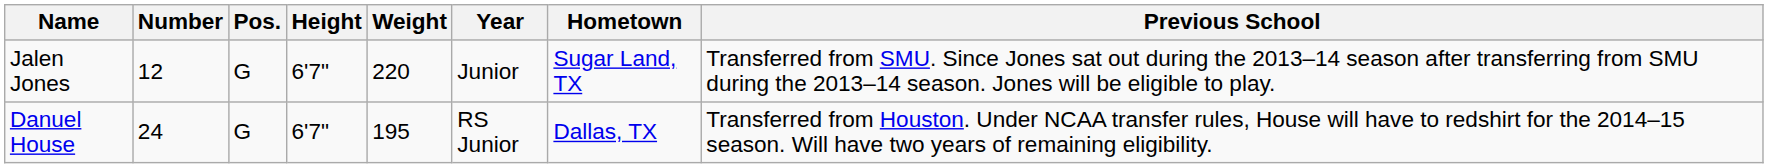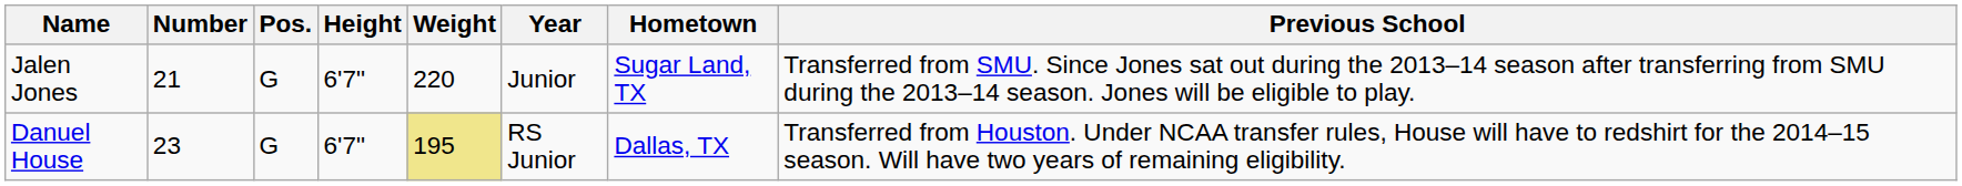Jalen Jones | Number: 12 -> 21
Danuel House | Number: 24 -> 23
Danuel House | Weight: no background -> khaki background
